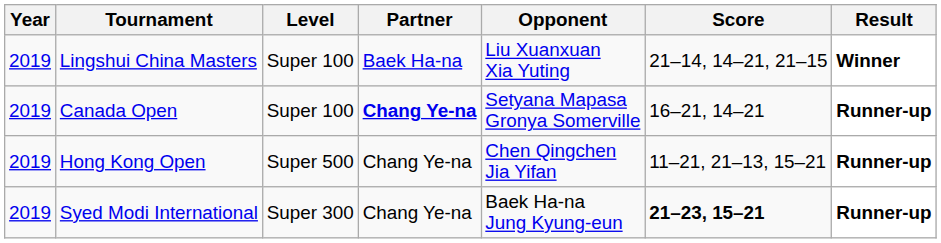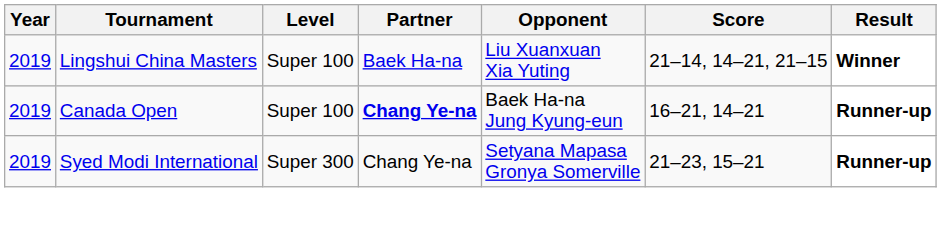Canada Open | Opponent: Setyana Mapasa Gronya Somerville -> Baek Ha-na Jung Kyung-eun
- row: 2019 | Hong Kong Open | Super 500 | Chang Ye-na | Chen Qingchen Jia Yifan | 11–21, 21–13, 15–21 | Runner-up
Syed Modi International | Opponent: Baek Ha-na Jung Kyung-eun -> Setyana Mapasa Gronya Somerville
Syed Modi International | Score: bold -> normal
